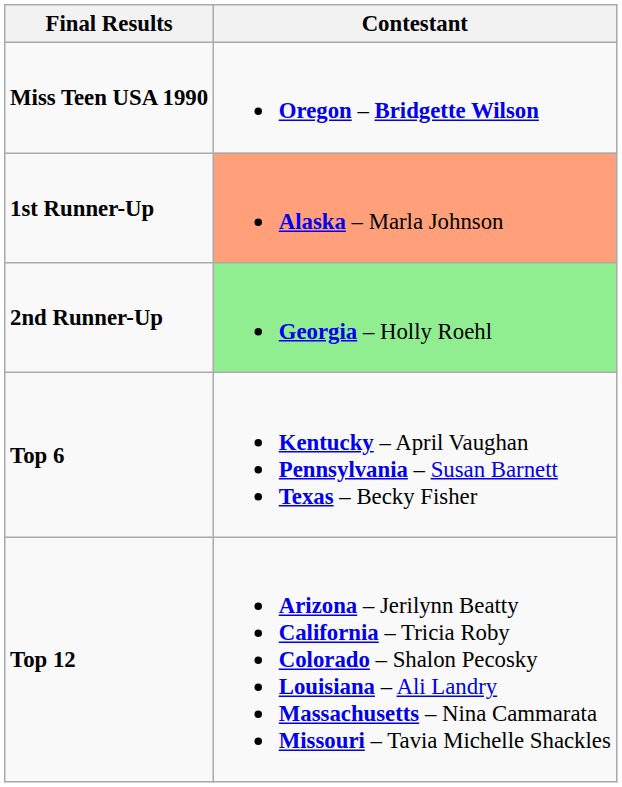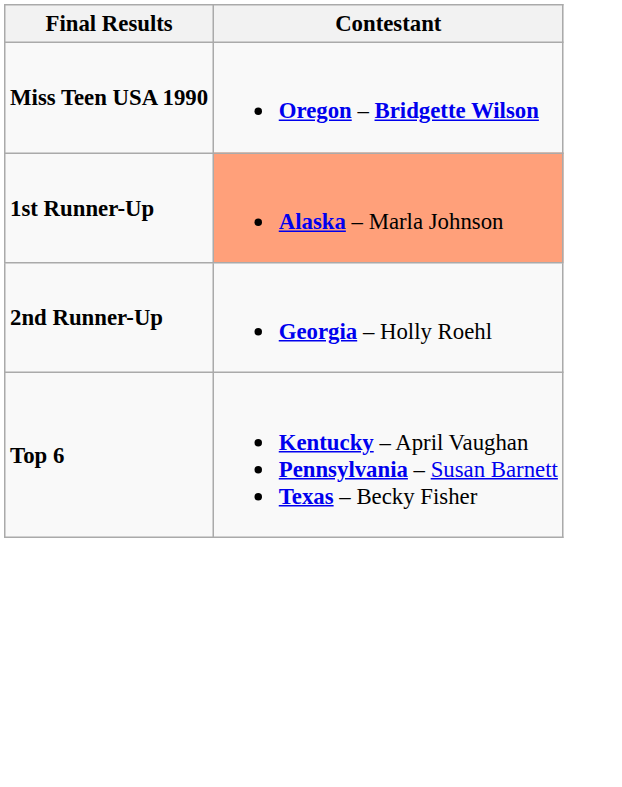2nd Runner-Up | Contestant: lightgreen background -> no background
- row: Top 12 | Arizona – Jerilynn Beatty California – Tricia Roby Colorado – Shalon Pecosky Louisiana – Ali Landry Massachusetts – Nina Cammarata Missouri – Tavia Michelle Shackles
